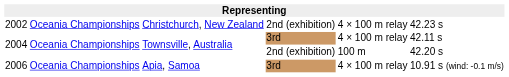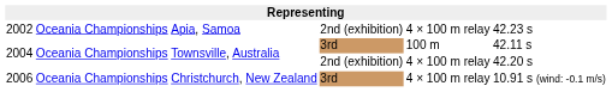2002 | column 3: Christchurch, New Zealand -> Apia, Samoa
2004 / 3rd | column 5: 4 × 100 m relay -> 100 m
2004 / 2nd (exhibition) | column 5: 100 m -> 4 × 100 m relay
2006 | column 3: Apia, Samoa -> Christchurch, New Zealand
